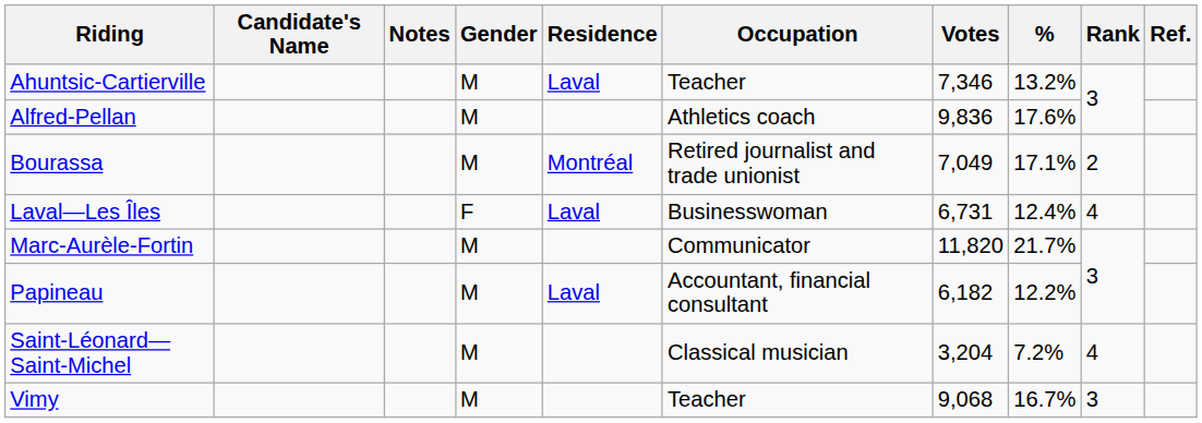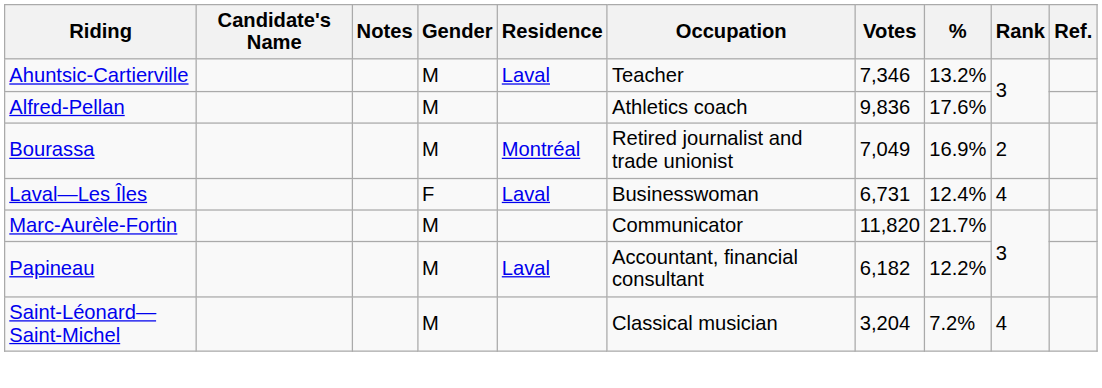Bourassa | %: 17.1% -> 16.9%
- row: Vimy | M | Teacher | 9,068 | 16.7% | 3
